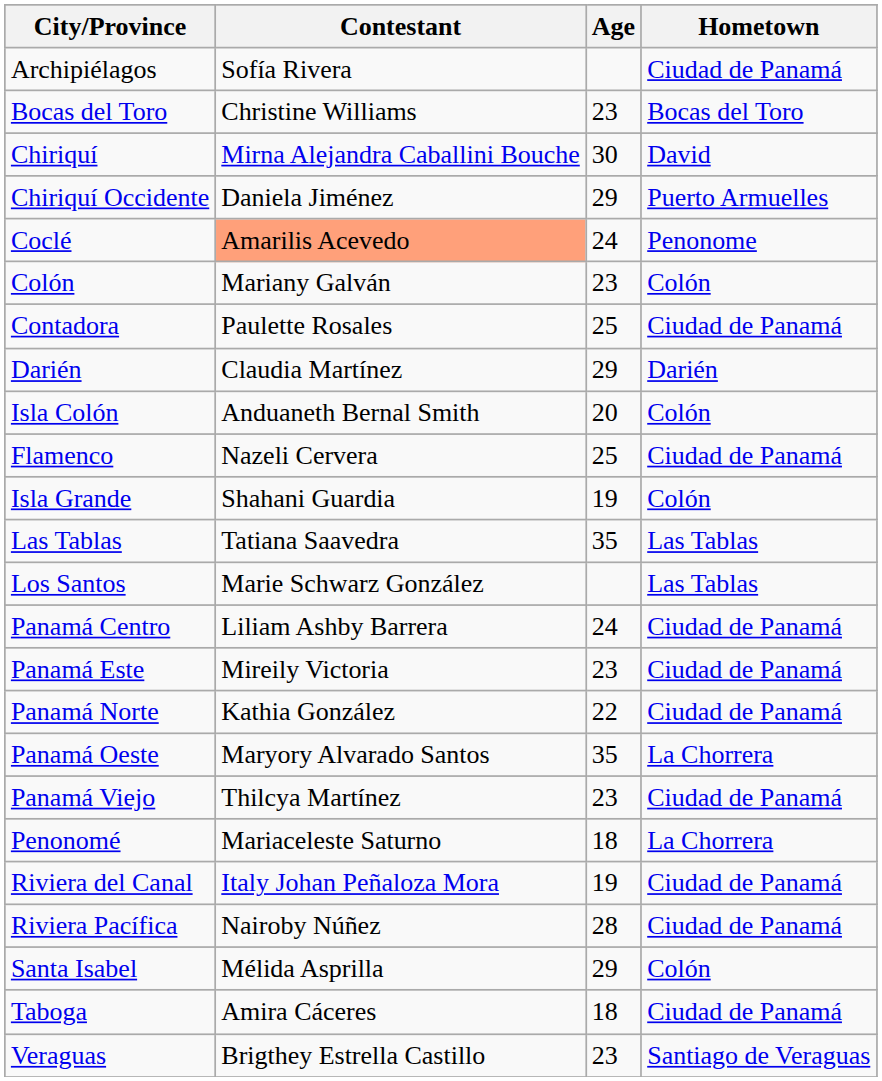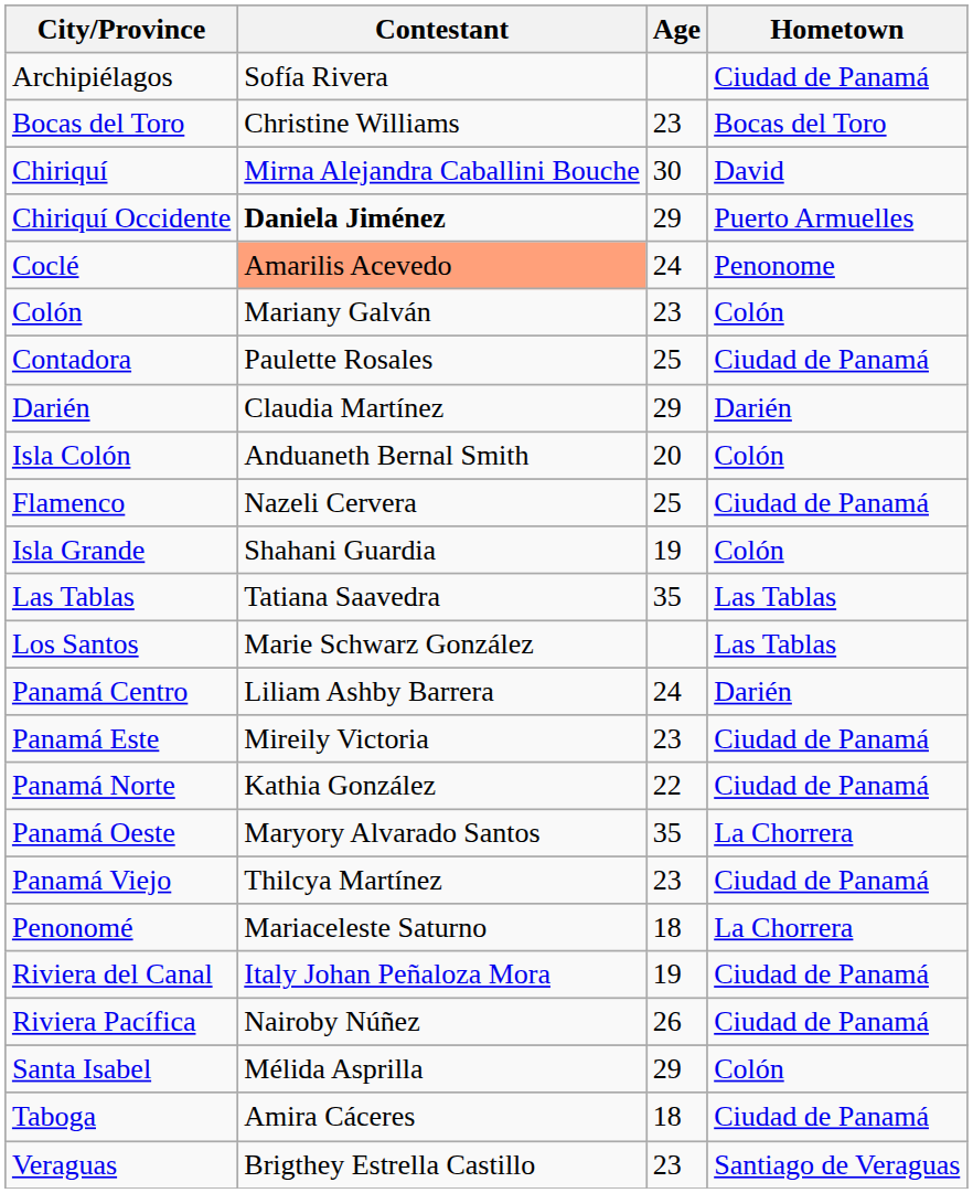Chiriquí Occidente | Contestant: normal -> bold
Panamá Centro | Hometown: Ciudad de Panamá -> Darién
Riviera Pacífica | Age: 28 -> 26
